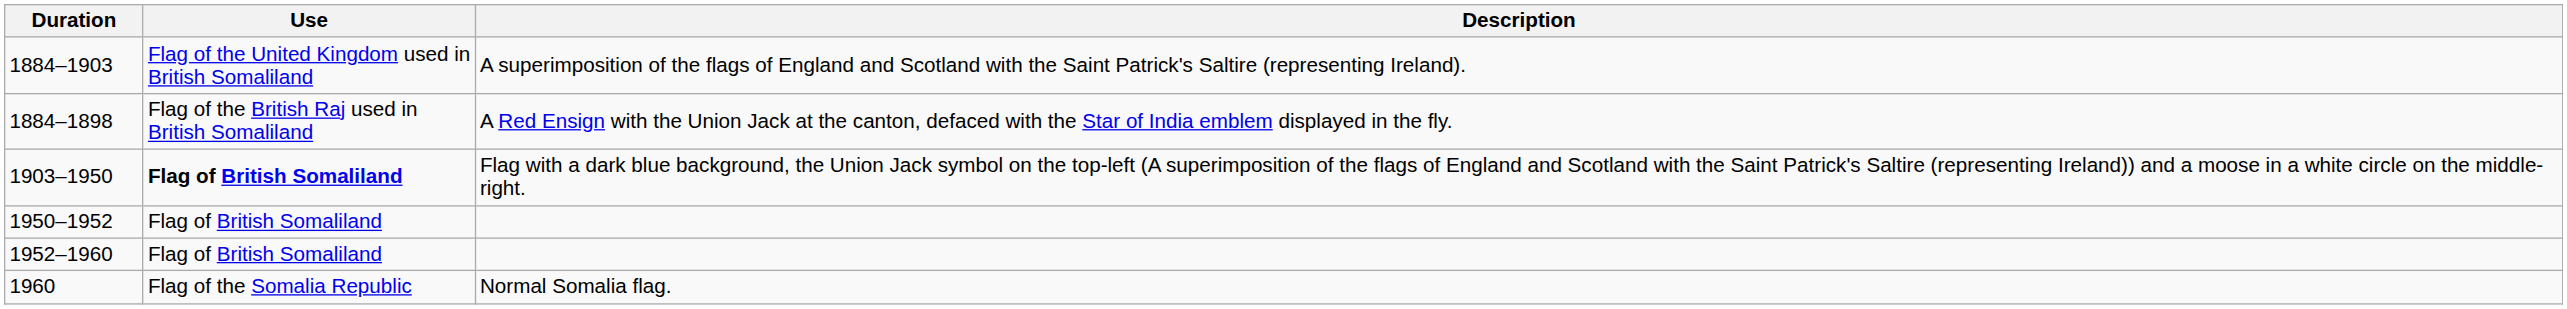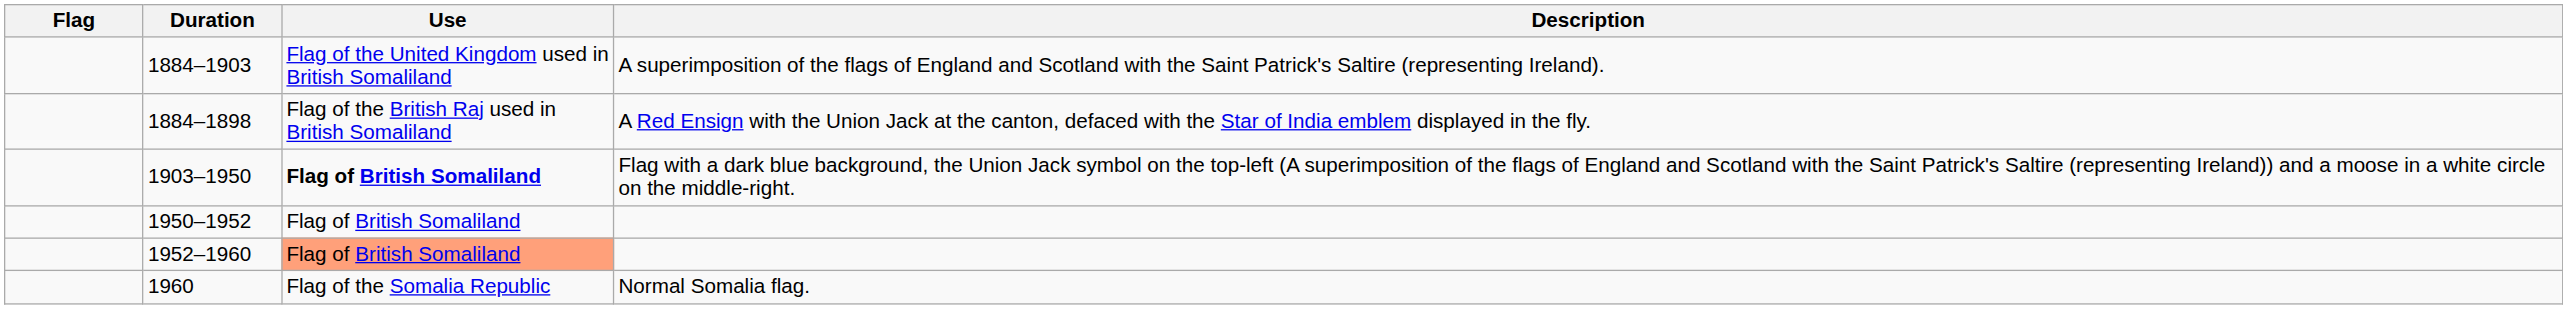+ column: Flag
1952–1960 | Use: no background -> lightsalmon background
